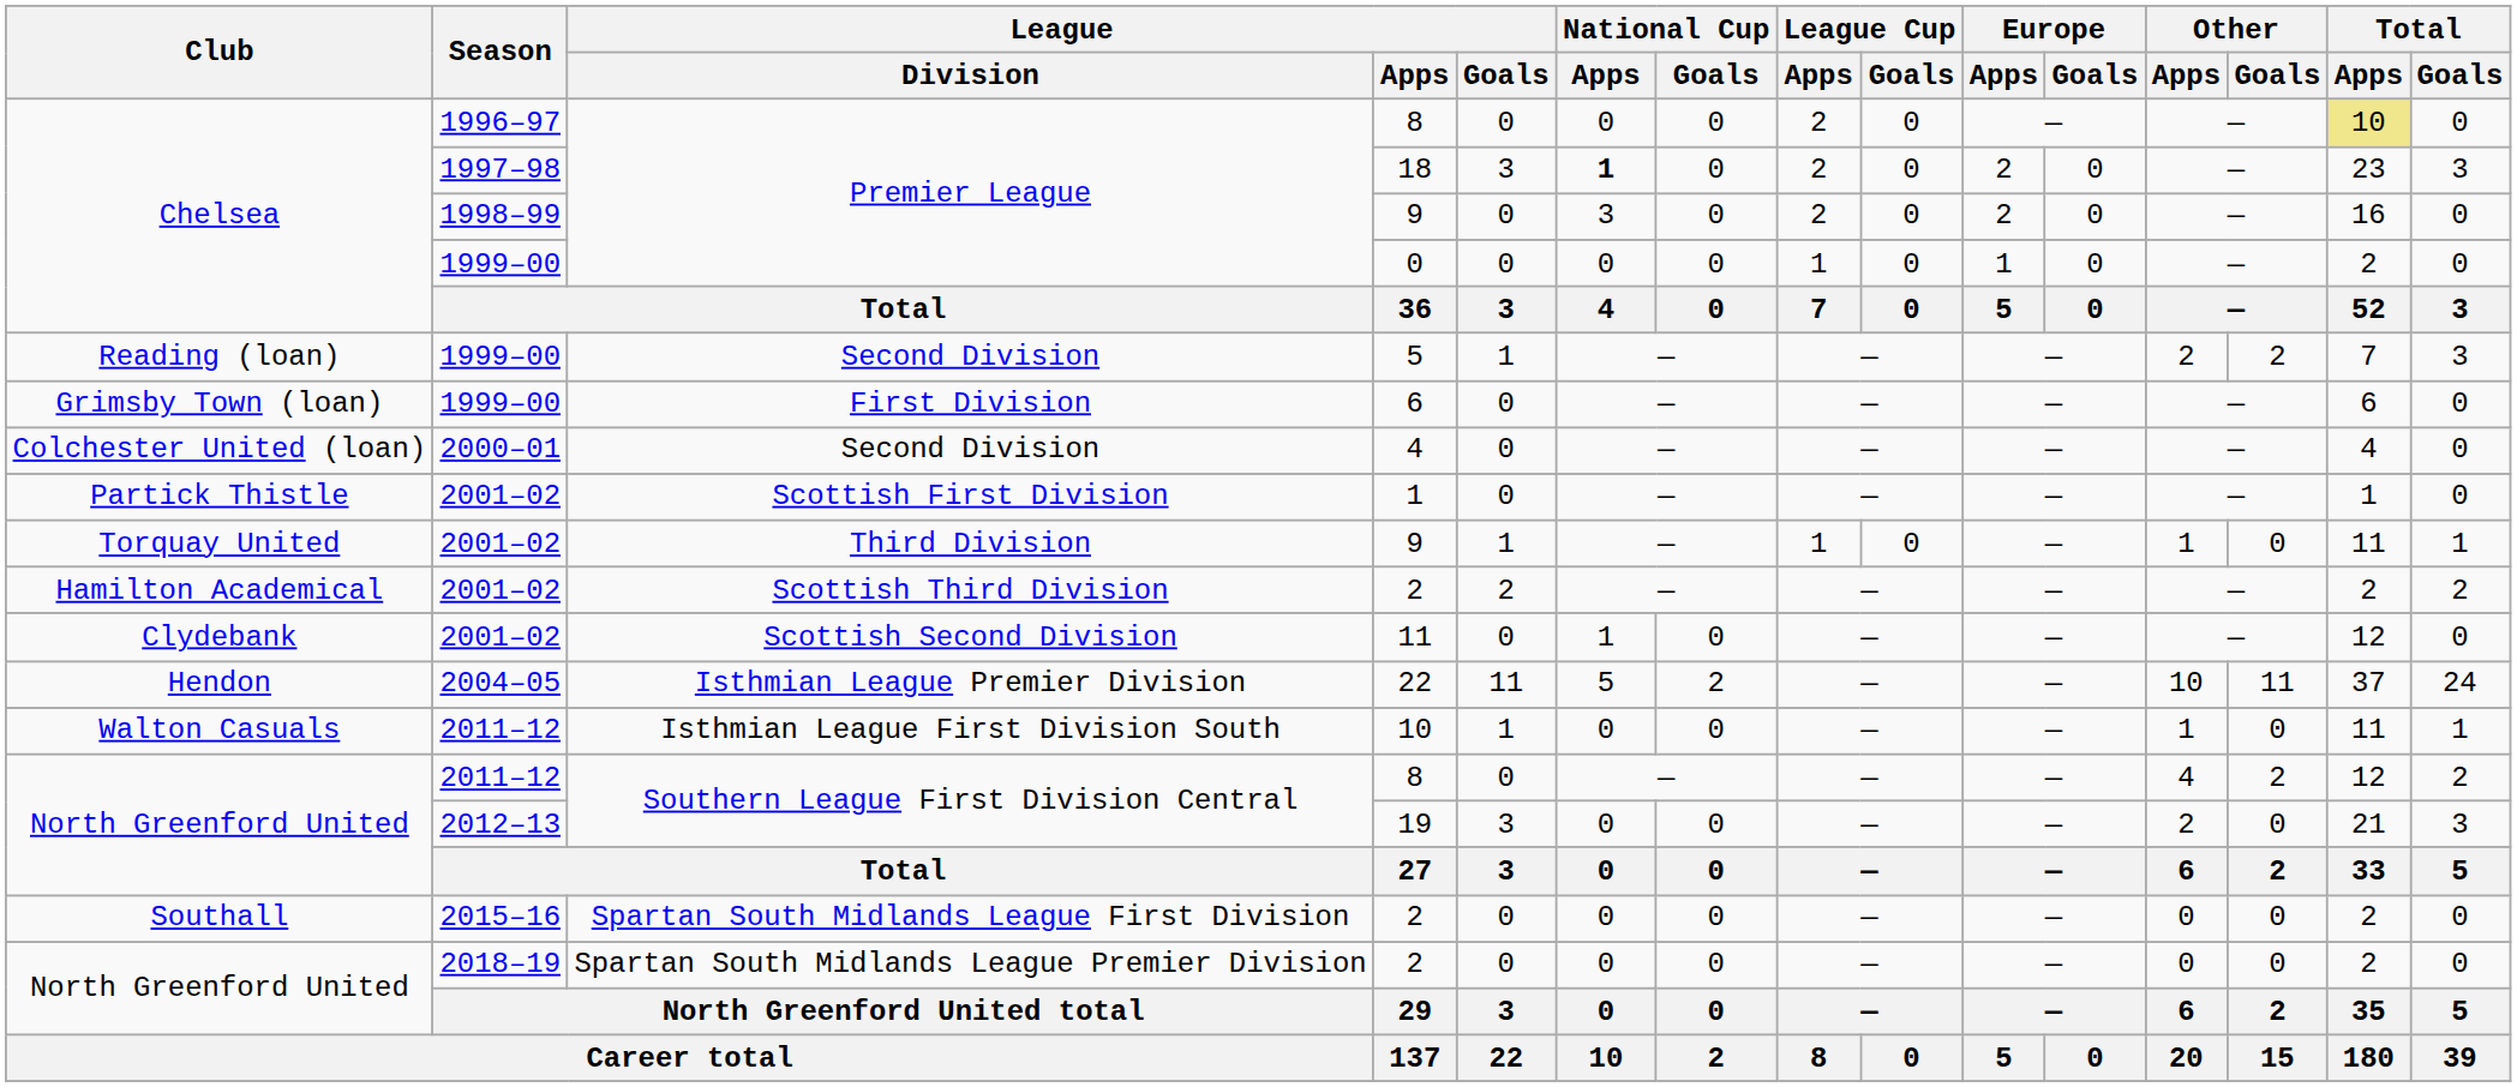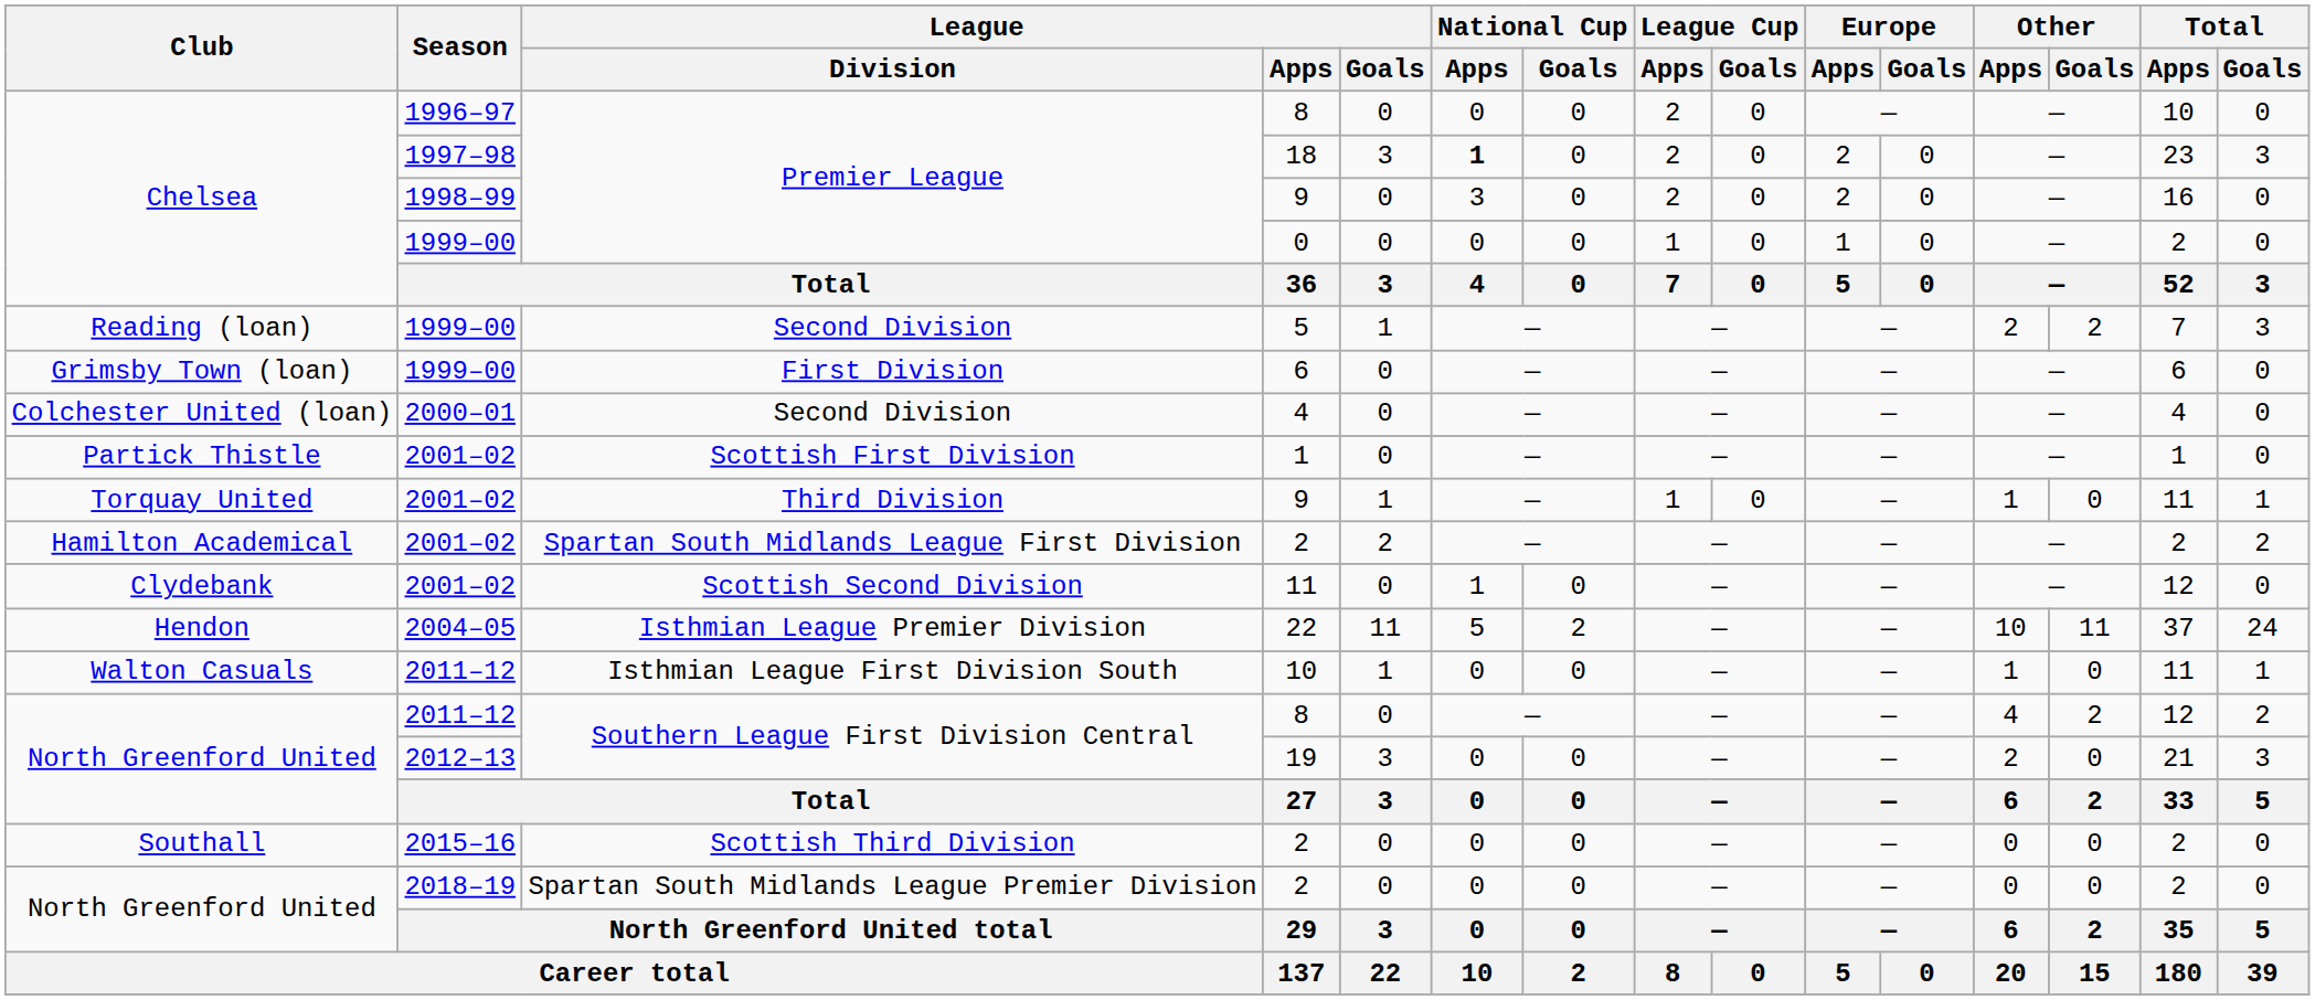Chelsea / 8 | Total / Apps: khaki background -> no background
Hamilton Academical / 2 | League / Division: Scottish Third Division -> Spartan South Midlands League First Division
Southall / 2 | League / Division: Spartan South Midlands League First Division -> Scottish Third Division
